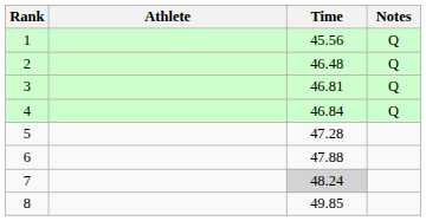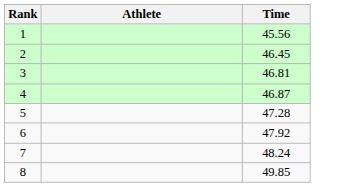- column: Notes | Q | Q | Q | Q
2 | Time: 46.48 -> 46.45
4 | Time: 46.84 -> 46.87
6 | Time: 47.88 -> 47.92
7 | Time: lightgrey background -> no background
